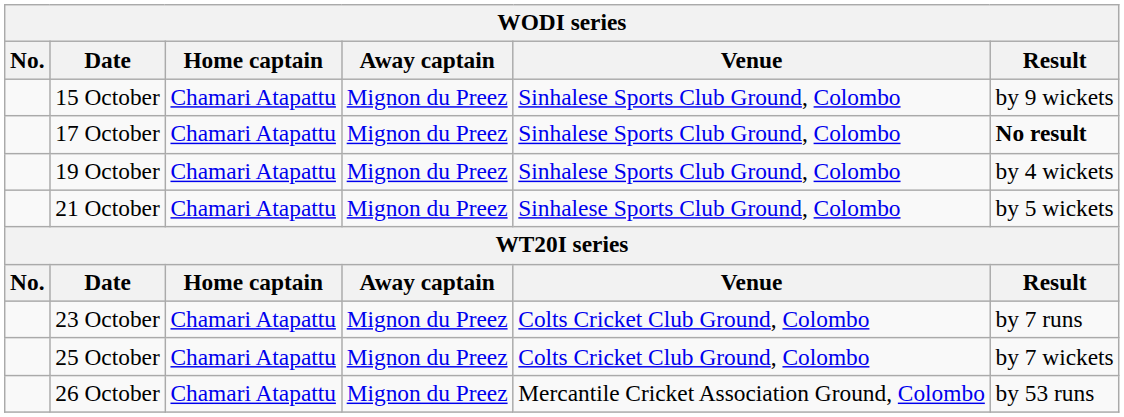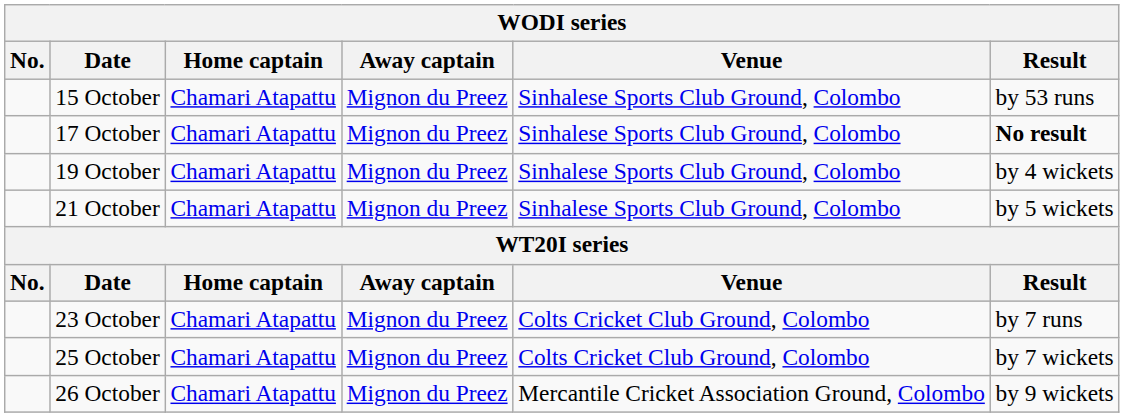15 October | Result: by 9 wickets -> by 53 runs
26 October | Result: by 53 runs -> by 9 wickets
